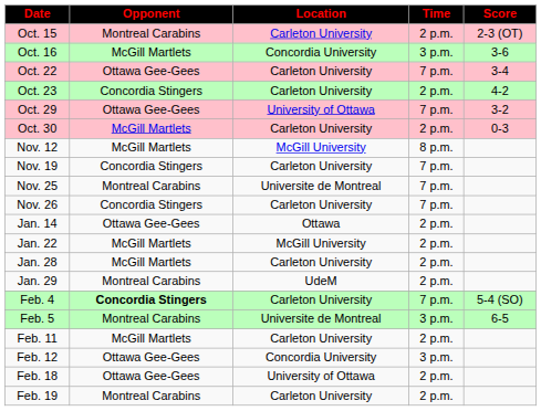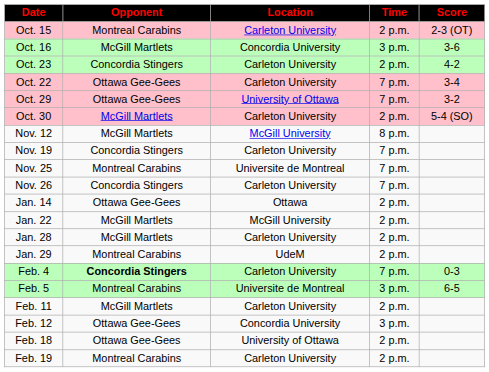rows swapped: Oct. 22 <-> Oct. 23
Oct. 30 | Score: 0-3 -> 5-4 (SO)
Feb. 4 | Score: 5-4 (SO) -> 0-3
